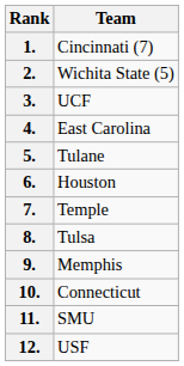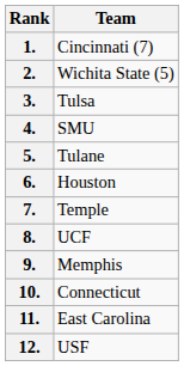3. | Team: UCF -> Tulsa
4. | Team: East Carolina -> SMU
8. | Team: Tulsa -> UCF
11. | Team: SMU -> East Carolina
